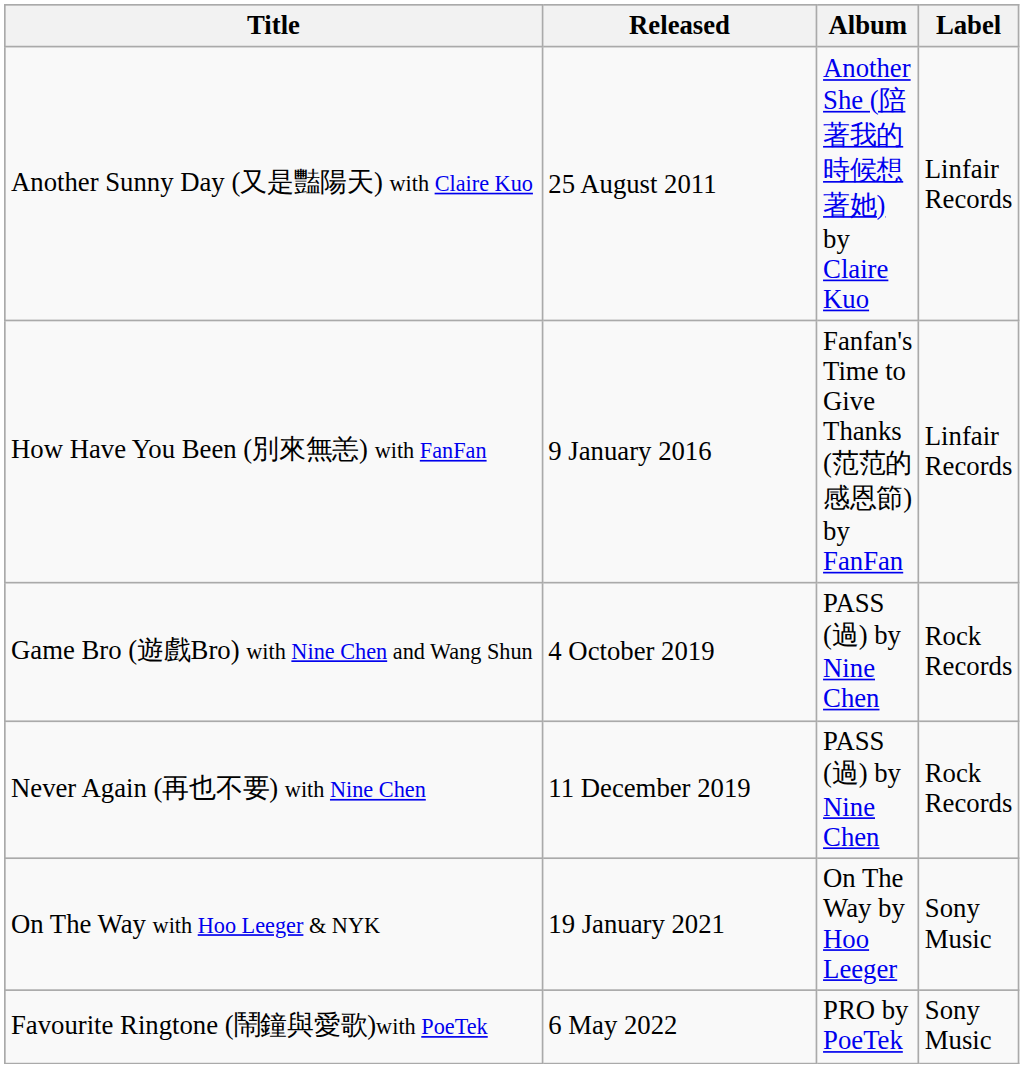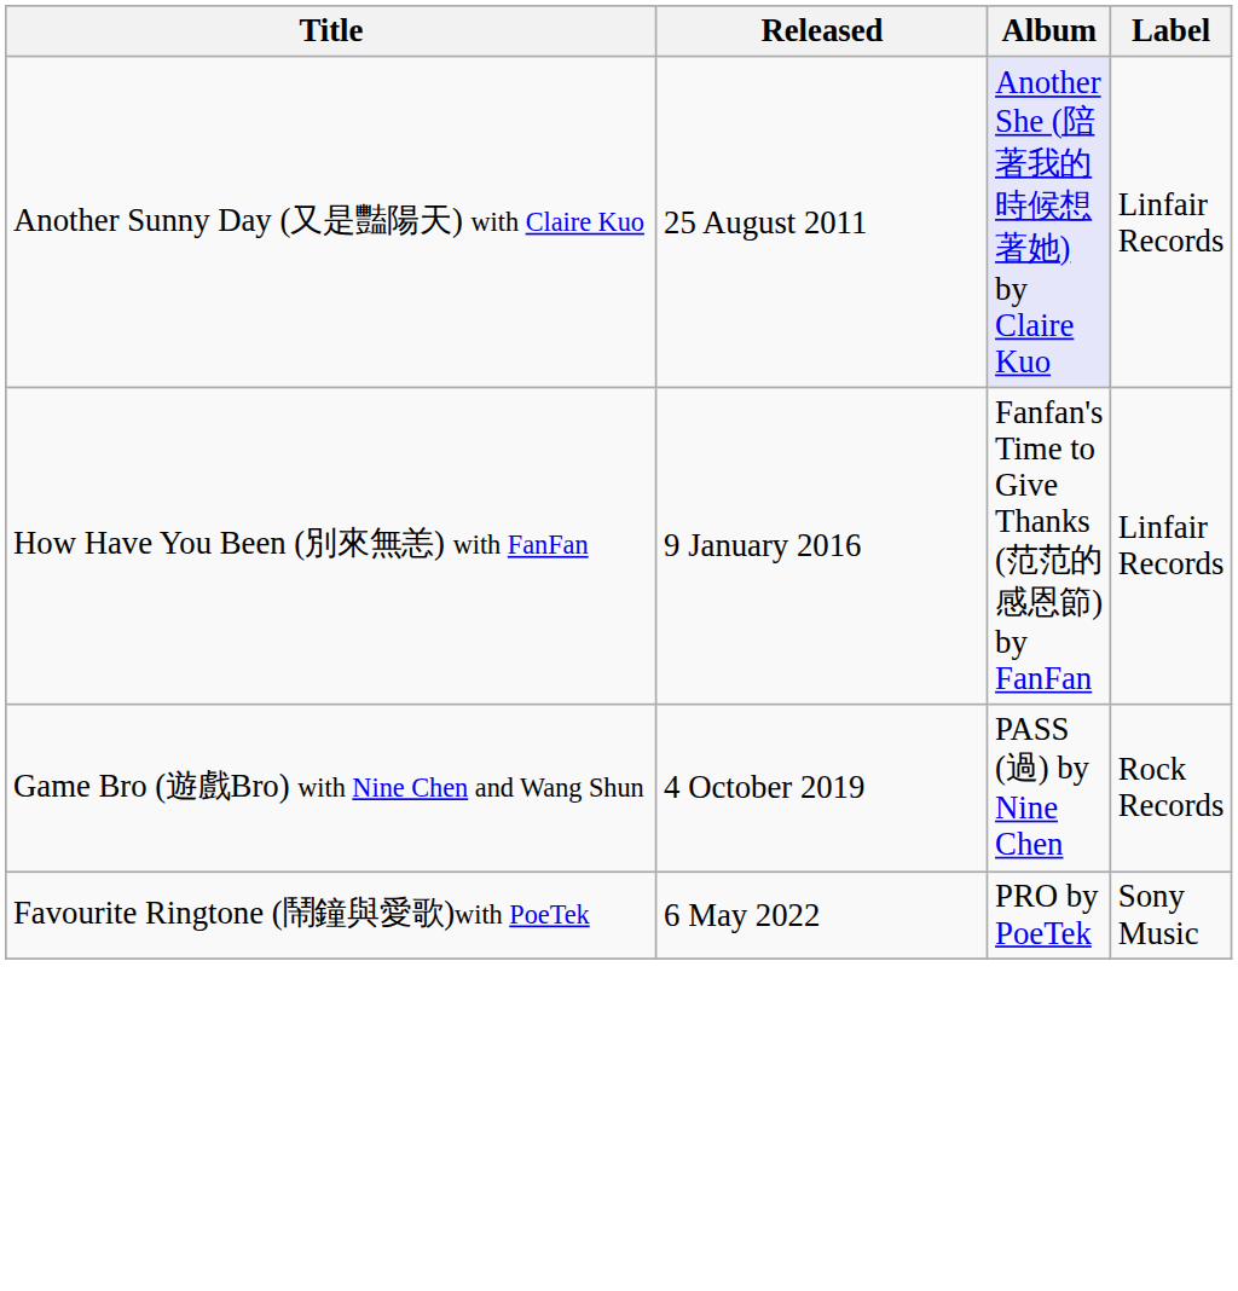Another Sunny Day (又是豔陽天) with Claire Kuo | Album: no background -> lavender background
- row: Never Again (再也不要) with Nine Chen | 11 December 2019 | PASS (過) by Nine Chen | Rock Records
- row: On The Way with Hoo Leeger & NYK | 19 January 2021 | On The Way by Hoo Leeger | Sony Music
